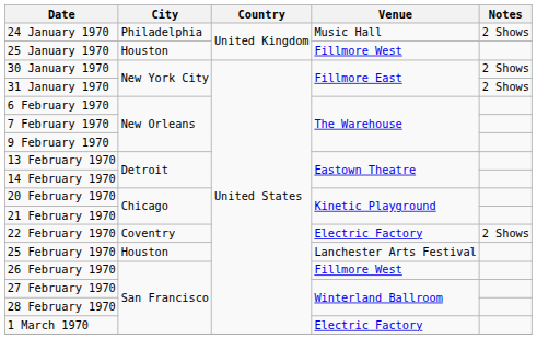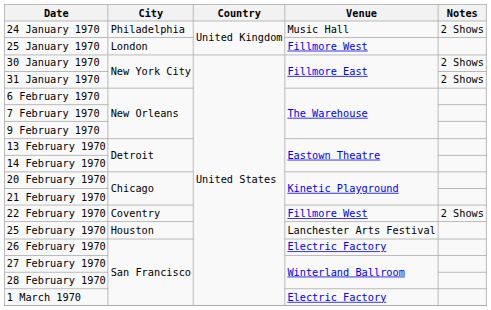25 January 1970 | City: Houston -> London
22 February 1970 | Venue: Electric Factory -> Fillmore West
26 February 1970 | Venue: Fillmore West -> Electric Factory
